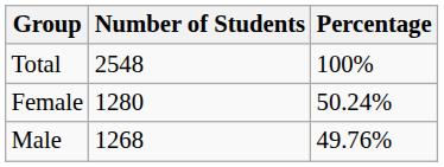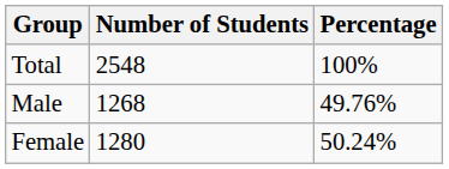rows swapped: Female <-> Male
